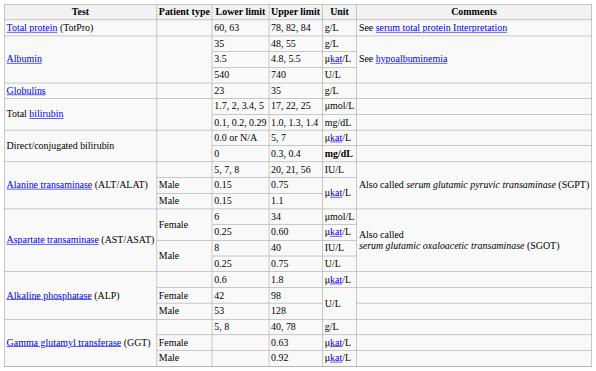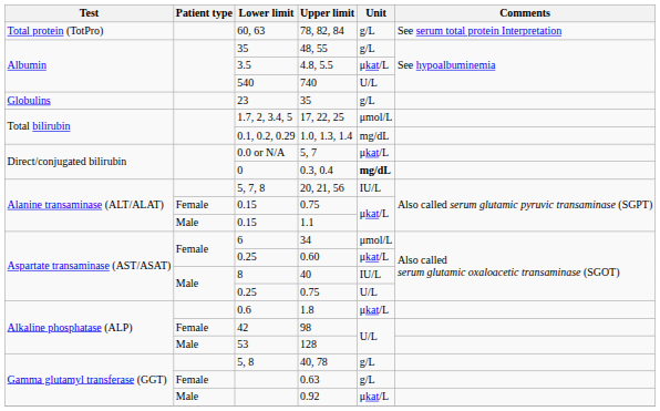0.15 / 0.75 | Patient type: Male -> Female
0.63 | Unit: μkat/L -> g/L
